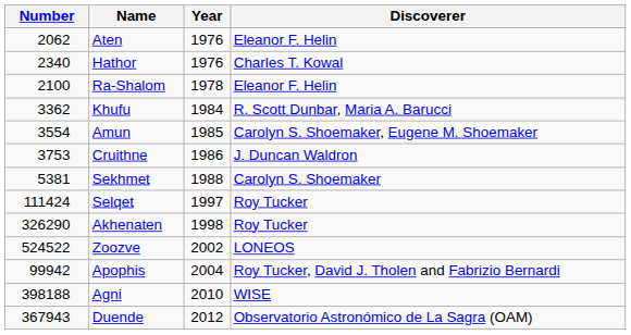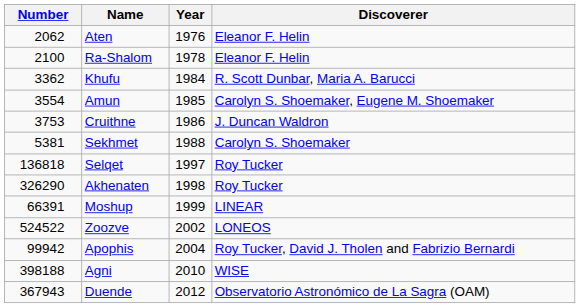- row: 2340 | Hathor | 1976 | Charles T. Kowal
Selqet | Number: 111424 -> 136818
+ row: 66391 | Moshup | 1999 | LINEAR
